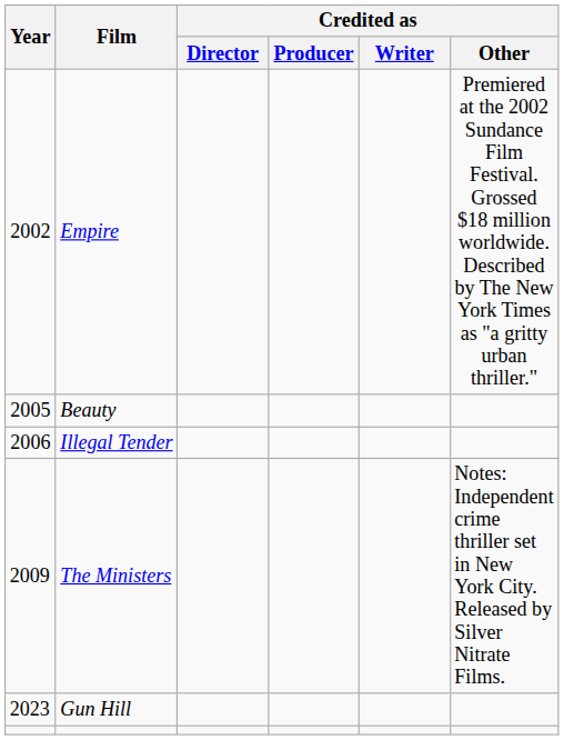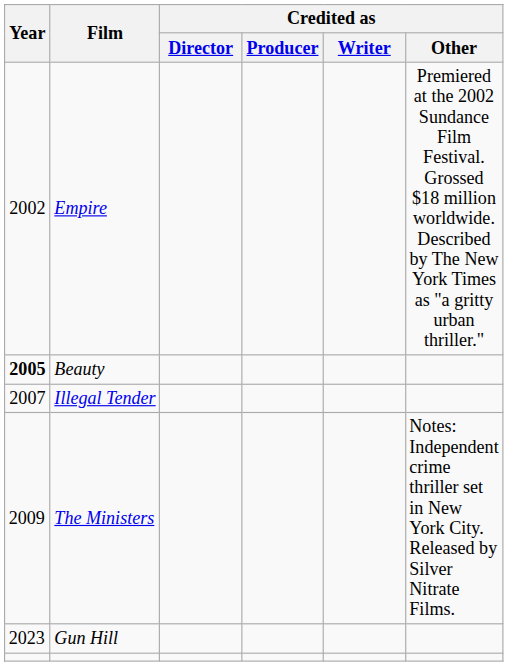Beauty | Year: normal -> bold
Illegal Tender | Year: 2006 -> 2007
